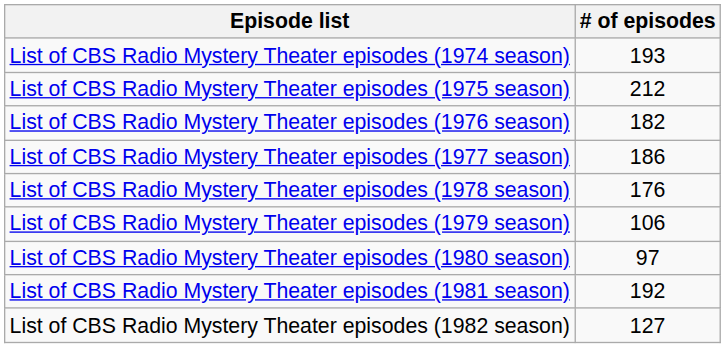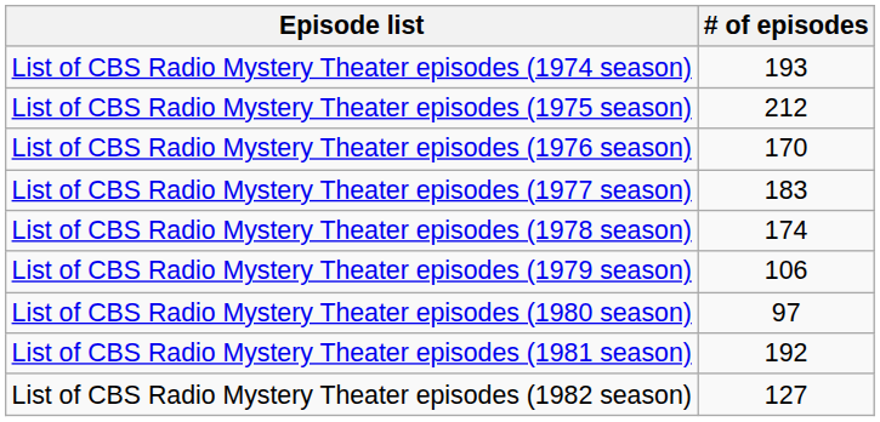List of CBS Radio Mystery Theater episodes (1976 season) | # of episodes: 182 -> 170
List of CBS Radio Mystery Theater episodes (1977 season) | # of episodes: 186 -> 183
List of CBS Radio Mystery Theater episodes (1978 season) | # of episodes: 176 -> 174
